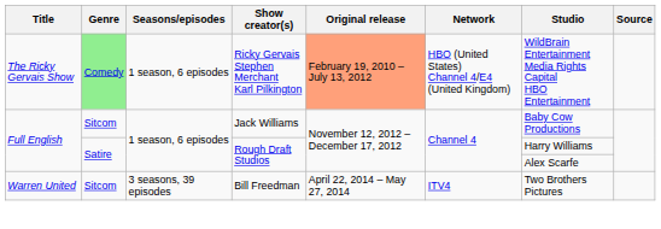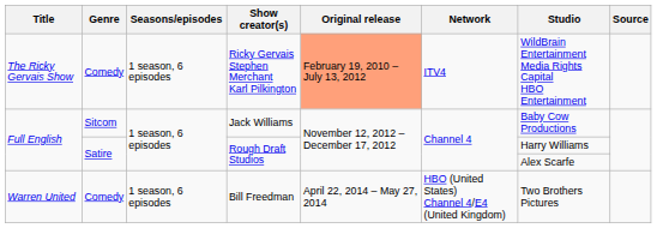Ricky Gervais Stephen Merchant Karl Pilkington | Genre: lightgreen background -> no background
Ricky Gervais Stephen Merchant Karl Pilkington | Network: HBO (United States) Channel 4/E4 (United Kingdom) -> ITV4
Bill Freedman | Genre: Sitcom -> Comedy
Bill Freedman | Seasons/episodes: 3 seasons, 39 episodes -> 1 season, 6 episodes
Bill Freedman | Network: ITV4 -> HBO (United States) Channel 4/E4 (United Kingdom)
